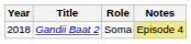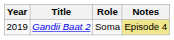Gandii Baat 2 | Year: 2018 -> 2019
